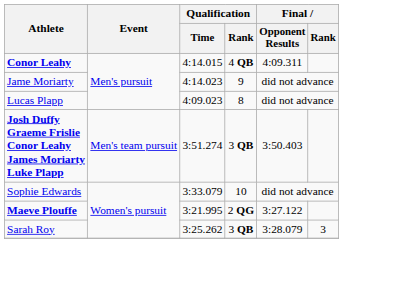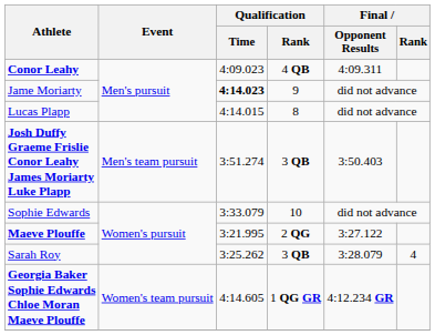Conor Leahy | Qualification / Time: 4:14.015 -> 4:09.023
Jame Moriarty | Qualification / Time: normal -> bold
Lucas Plapp | Qualification / Time: 4:09.023 -> 4:14.015
Sarah Roy | Final / Rank: 3 -> 4
+ row: Georgia Baker Sophie Edwards Chloe Moran Maeve Plouffe | Women's team pursuit | 4:14.605 | 1 QG GR | 4:12.234 GR
